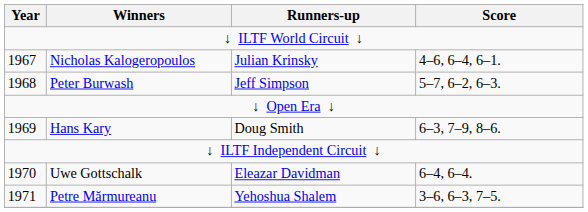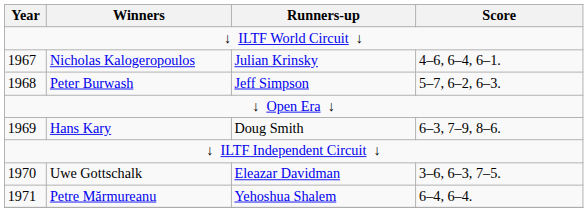Uwe Gottschalk | Score: 6–4, 6–4. -> 3–6, 6–3, 7–5.
Petre Mărmureanu | Score: 3–6, 6–3, 7–5. -> 6–4, 6–4.
